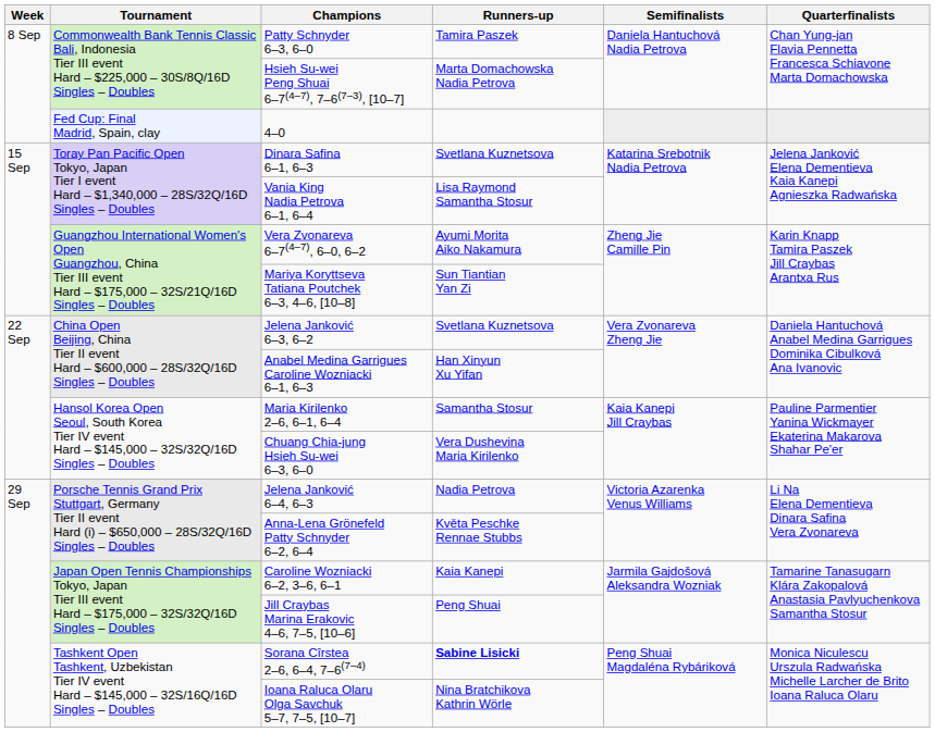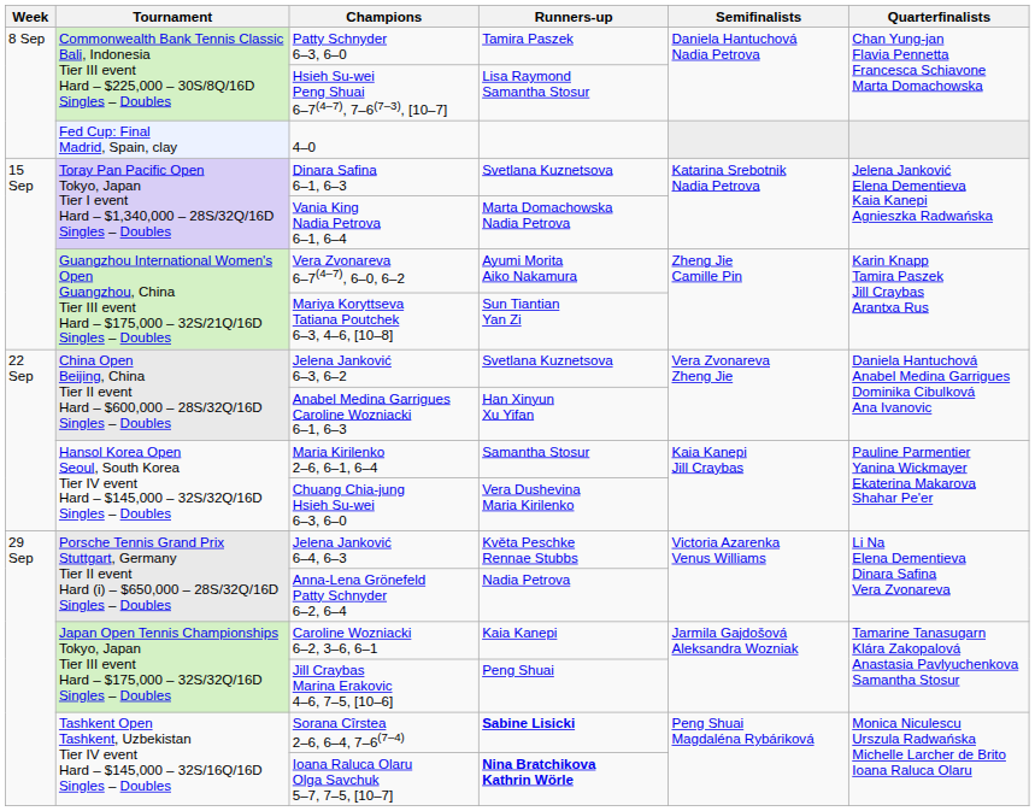Hsieh Su-wei Peng Shuai 6–7(4–7), 7–6(7–3), [10–7] | Runners-up: Marta Domachowska Nadia Petrova -> Lisa Raymond Samantha Stosur
Vania King Nadia Petrova 6–1, 6–4 | Runners-up: Lisa Raymond Samantha Stosur -> Marta Domachowska Nadia Petrova
Jelena Janković 6–4, 6–3 | Runners-up: Nadia Petrova -> Květa Peschke Rennae Stubbs
Anna-Lena Grönefeld Patty Schnyder 6–2, 6–4 | Runners-up: Květa Peschke Rennae Stubbs -> Nadia Petrova
Ioana Raluca Olaru Olga Savchuk 5–7, 7–5, [10–7] | Runners-up: normal -> bold
